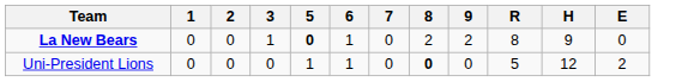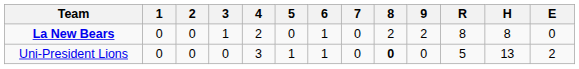+ column: 4 | 2 | 3
La New Bears | 5: bold -> normal
La New Bears | H: 9 -> 8
Uni-President Lions | H: 12 -> 13
